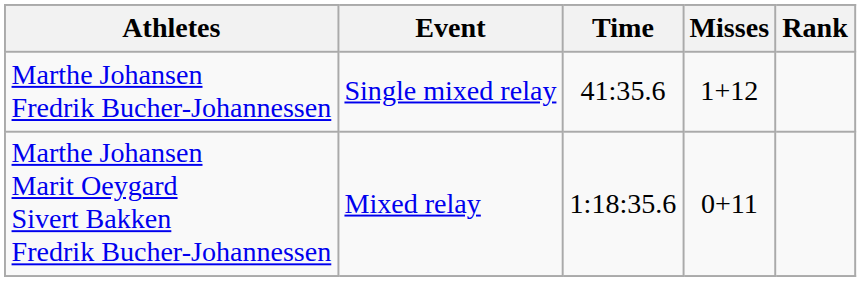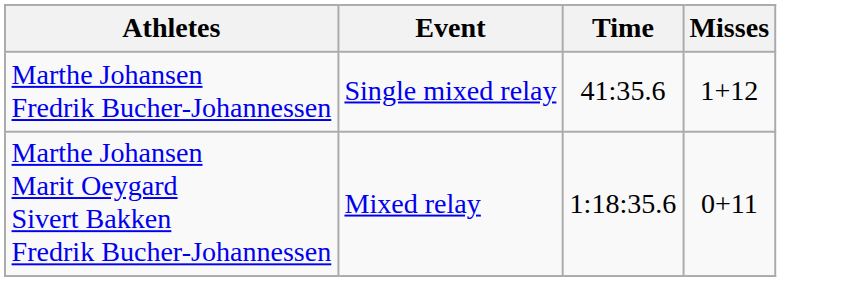- column: Rank
